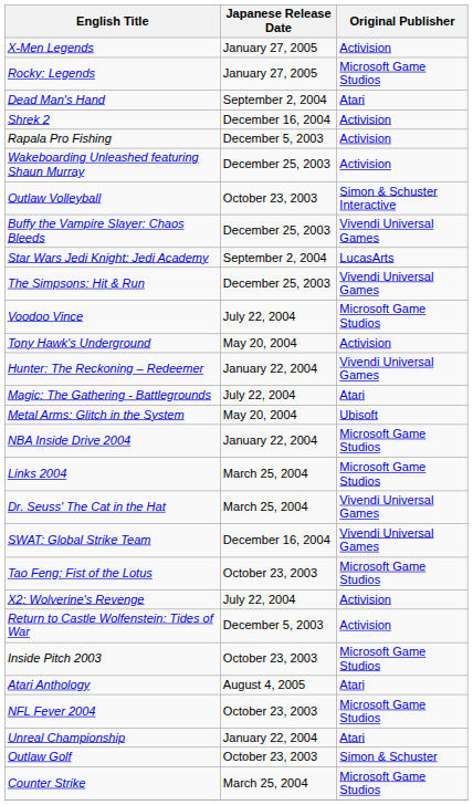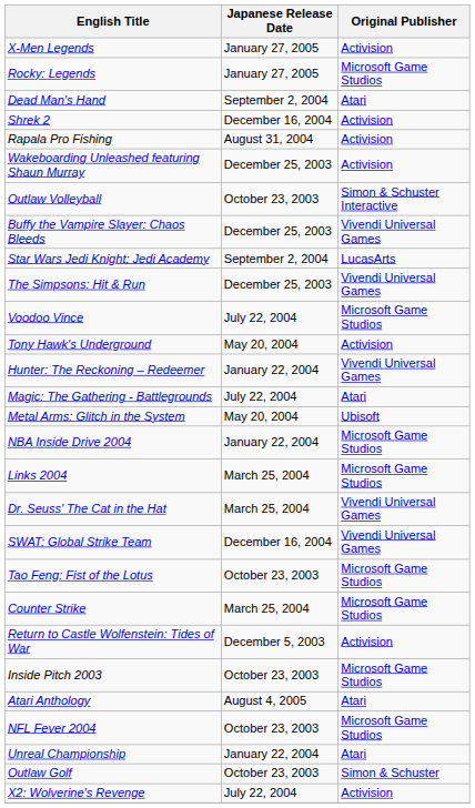Rapala Pro Fishing | Japanese Release Date: December 5, 2003 -> August 31, 2004
rows swapped: X2: Wolverine's Revenge <-> Counter Strike
